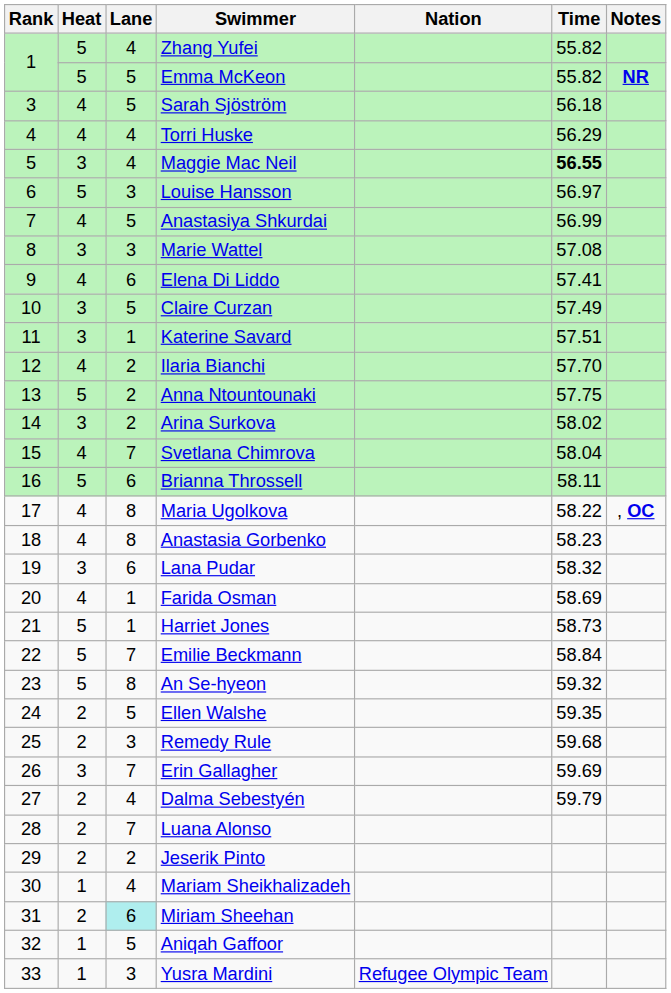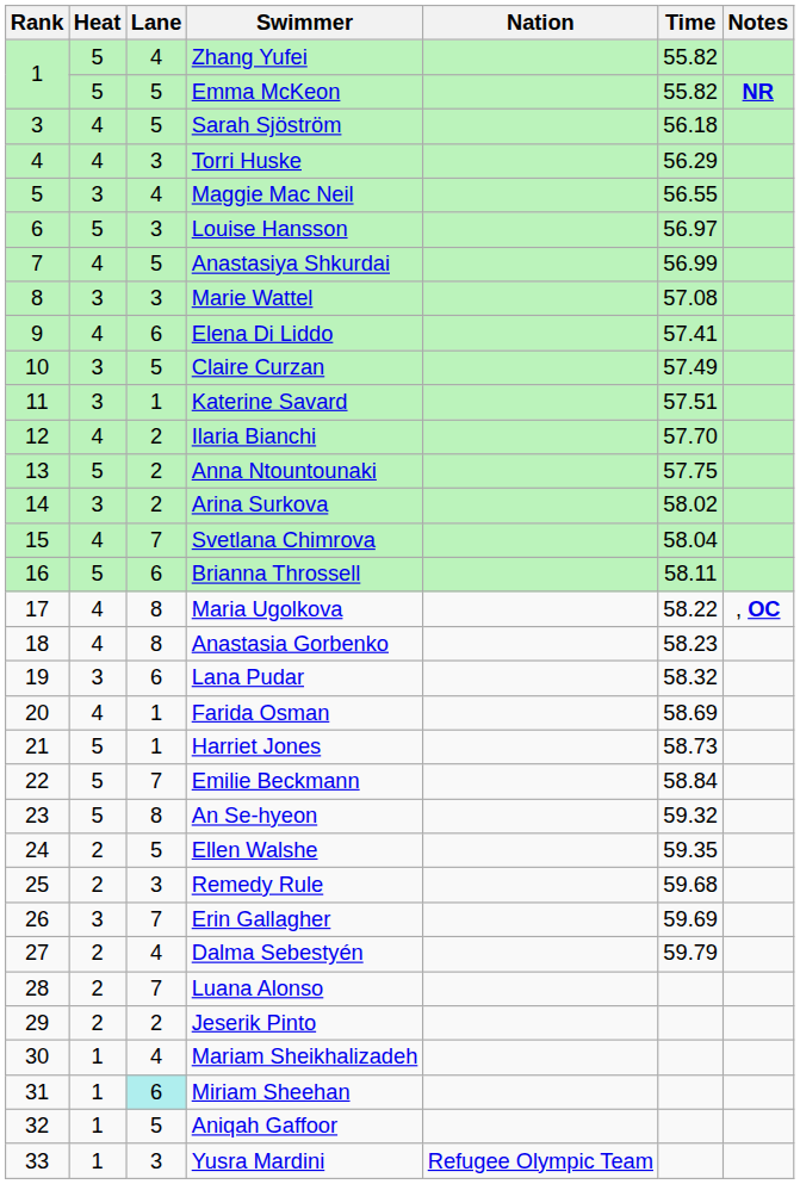Torri Huske | Lane: 4 -> 3
Maggie Mac Neil | Time: bold -> normal
Miriam Sheehan | Heat: 2 -> 1
